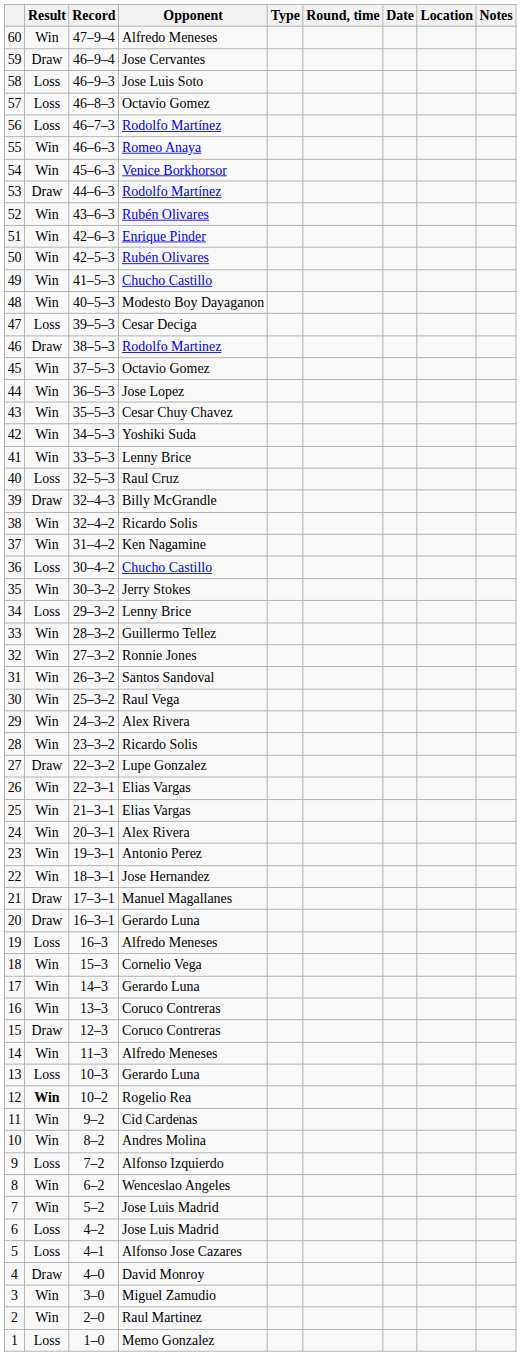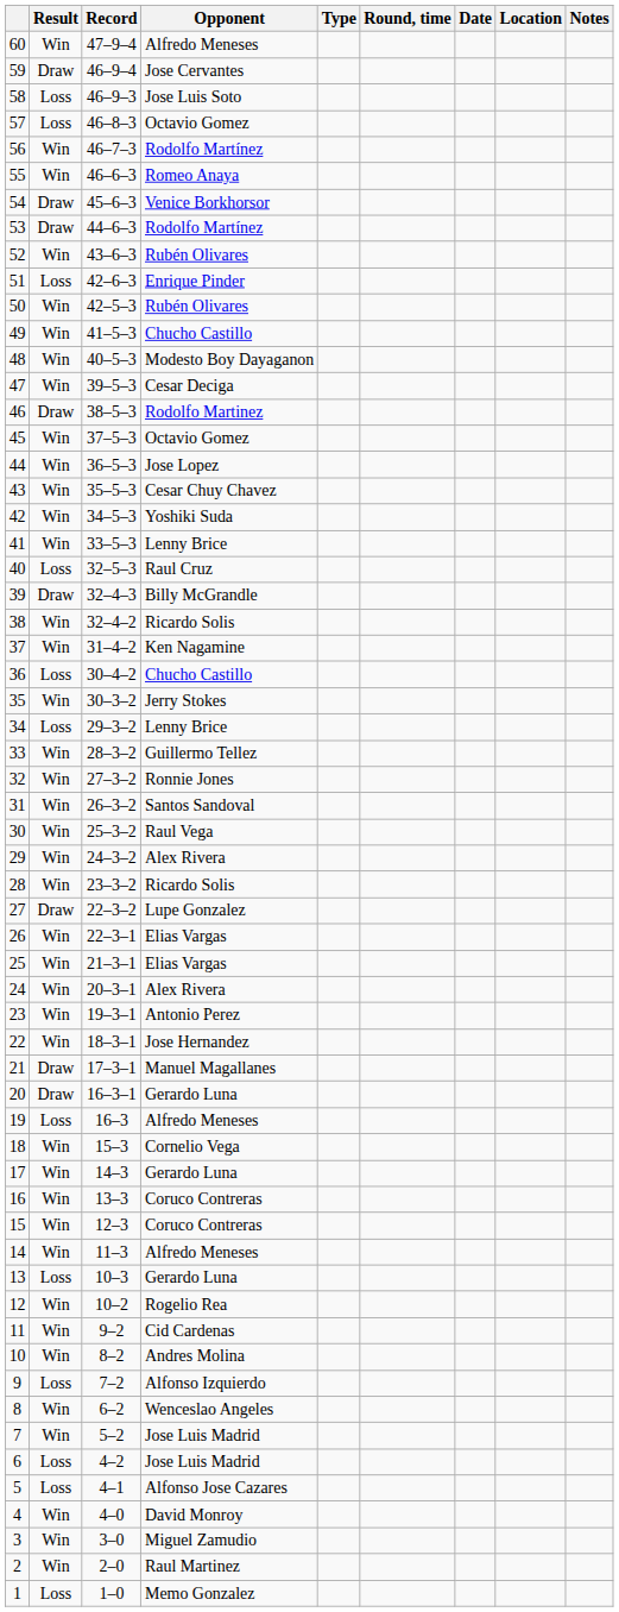56 | Result: Loss -> Win
54 | Result: Win -> Draw
51 | Result: Win -> Loss
47 | Result: Loss -> Win
15 | Result: Draw -> Win
12 | Result: bold -> normal
4 | Result: Draw -> Win
